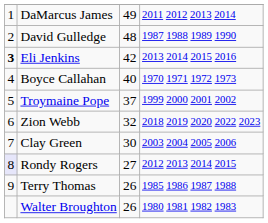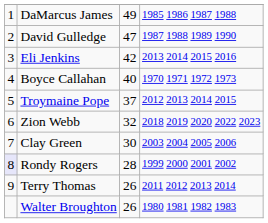DaMarcus James | column 4: 2011 2012 2013 2014 -> 1985 1986 1987 1988
David Gulledge | column 3: 48 -> 47
Eli Jenkins | column 1: bold -> normal
Troymaine Pope | column 4: 1999 2000 2001 2002 -> 2012 2013 2014 2015
Rondy Rogers | column 3: 27 -> 28
Rondy Rogers | column 4: 2012 2013 2014 2015 -> 1999 2000 2001 2002
Terry Thomas | column 4: 1985 1986 1987 1988 -> 2011 2012 2013 2014
